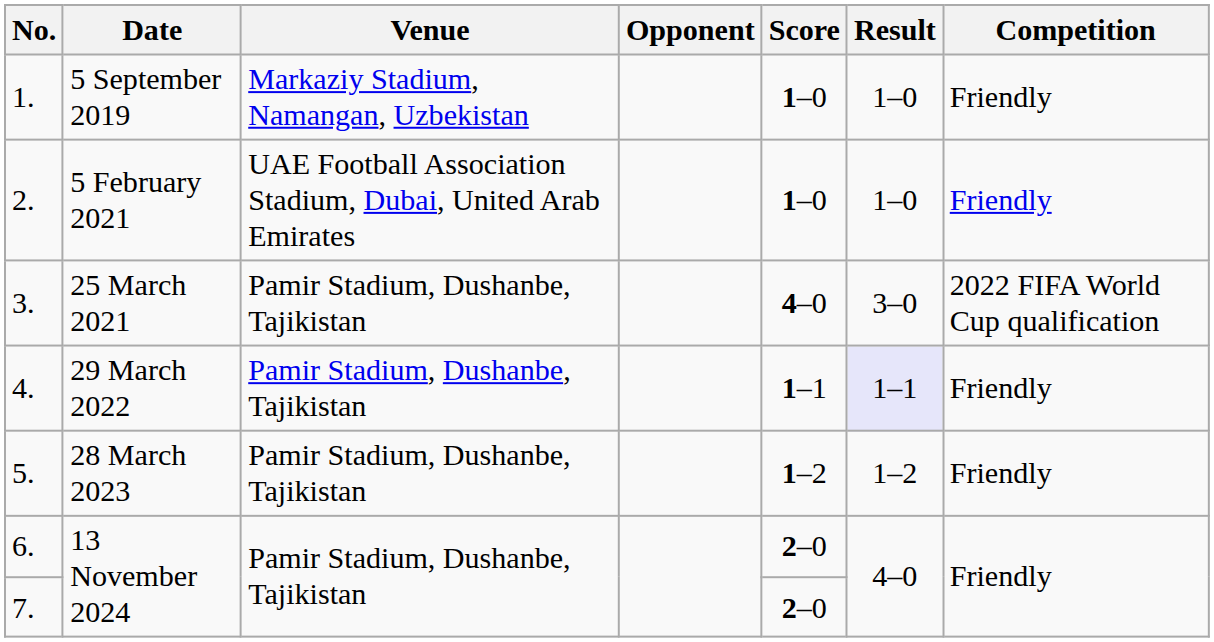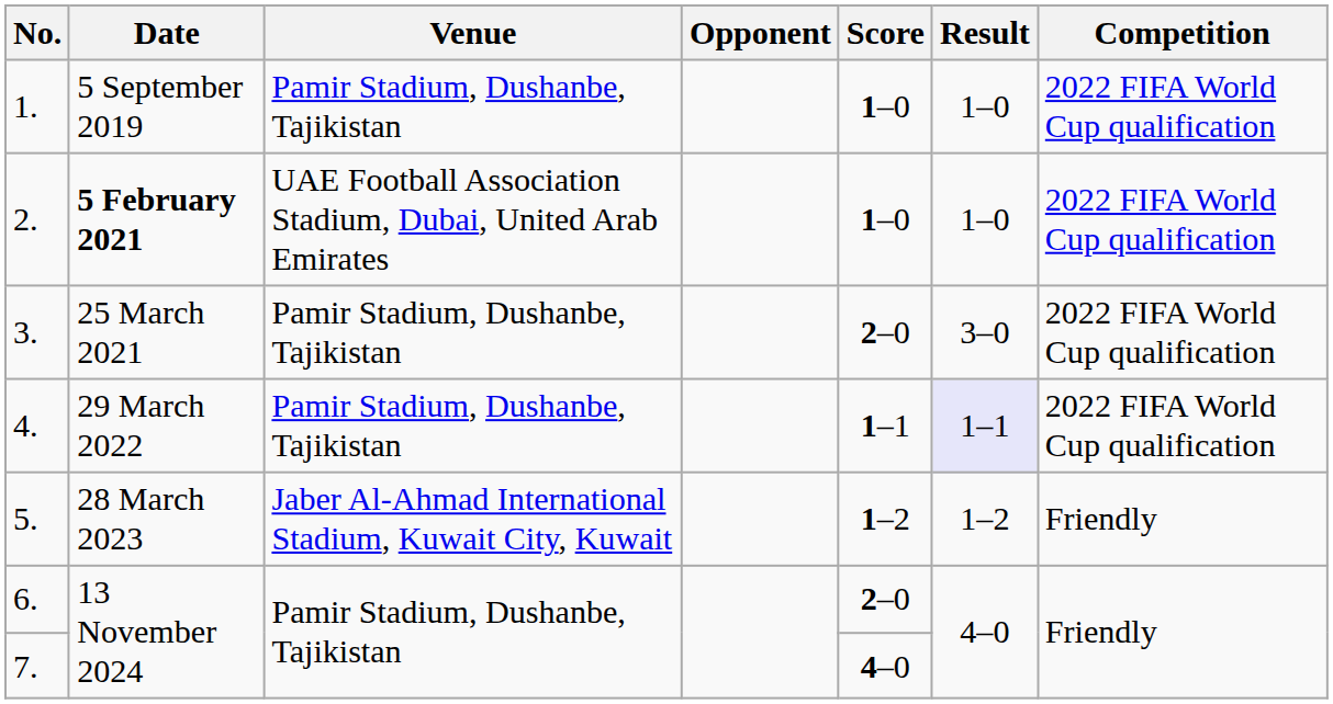1. | Venue: Markaziy Stadium, Namangan, Uzbekistan -> Pamir Stadium, Dushanbe, Tajikistan
1. | Competition: Friendly -> 2022 FIFA World Cup qualification
2. | Date: normal -> bold
2. | Competition: Friendly -> 2022 FIFA World Cup qualification
3. | Score: 4–0 -> 2–0
4. | Competition: Friendly -> 2022 FIFA World Cup qualification
5. | Venue: Pamir Stadium, Dushanbe, Tajikistan -> Jaber Al-Ahmad International Stadium, Kuwait City, Kuwait
7. | Score: 2–0 -> 4–0
